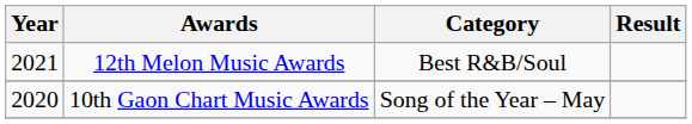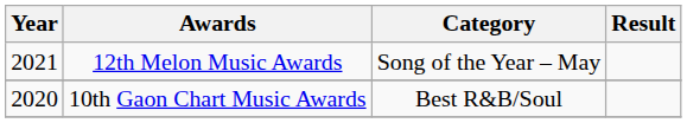12th Melon Music Awards | Category: Best R&B/Soul -> Song of the Year – May
10th Gaon Chart Music Awards | Category: Song of the Year – May -> Best R&B/Soul
